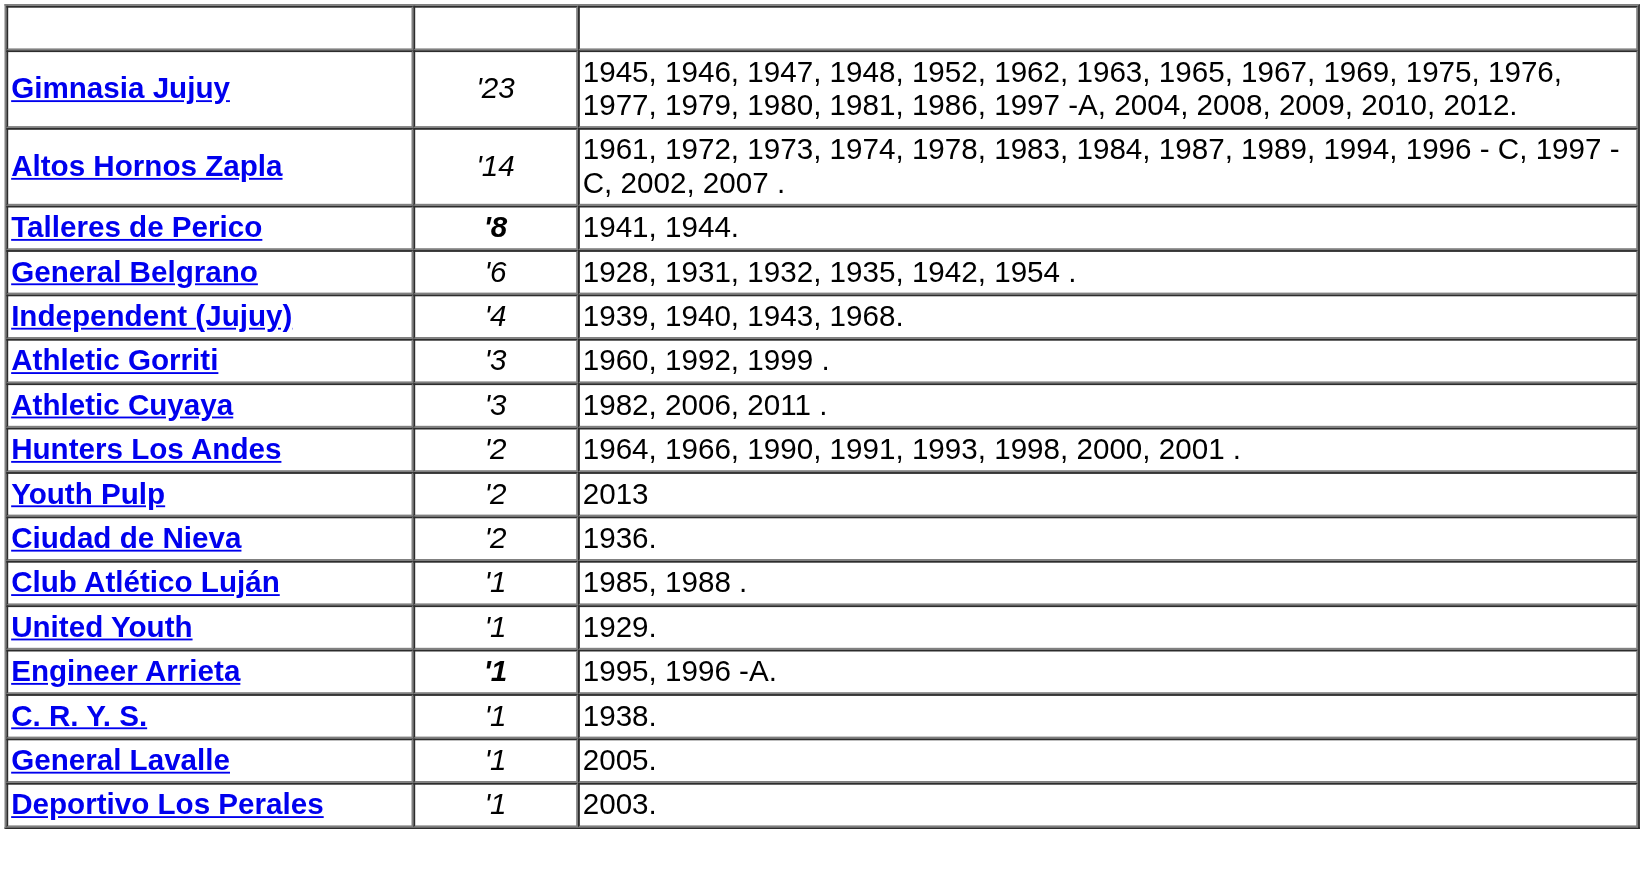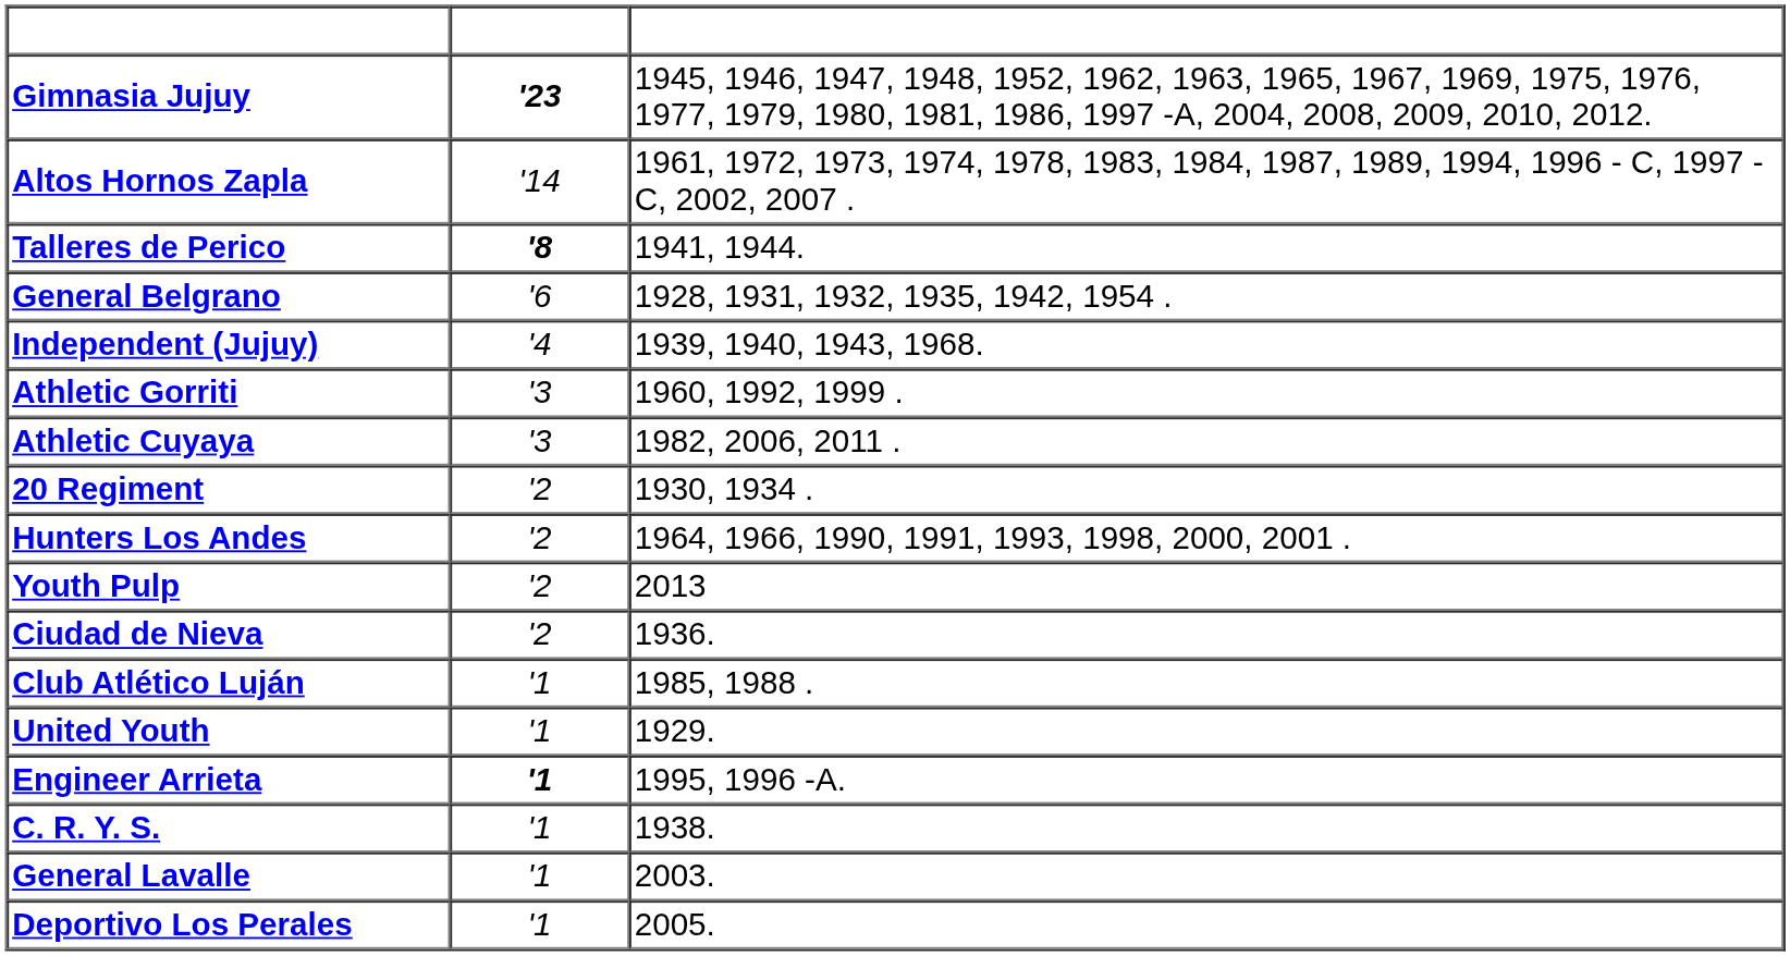Gimnasia Jujuy | Title: normal -> bold
+ row: 20 Regiment | '2 | 1930, 1934 .
General Lavalle | Season Champion: 2005. -> 2003.
Deportivo Los Perales | Season Champion: 2003. -> 2005.
